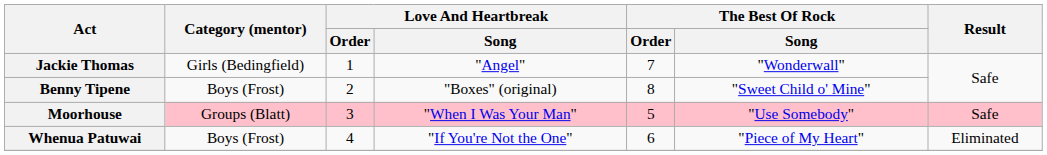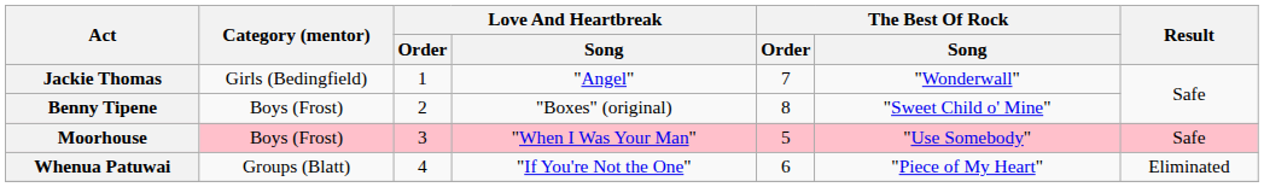Moorhouse | Category (mentor): Groups (Blatt) -> Boys (Frost)
Whenua Patuwai | Category (mentor): Boys (Frost) -> Groups (Blatt)
